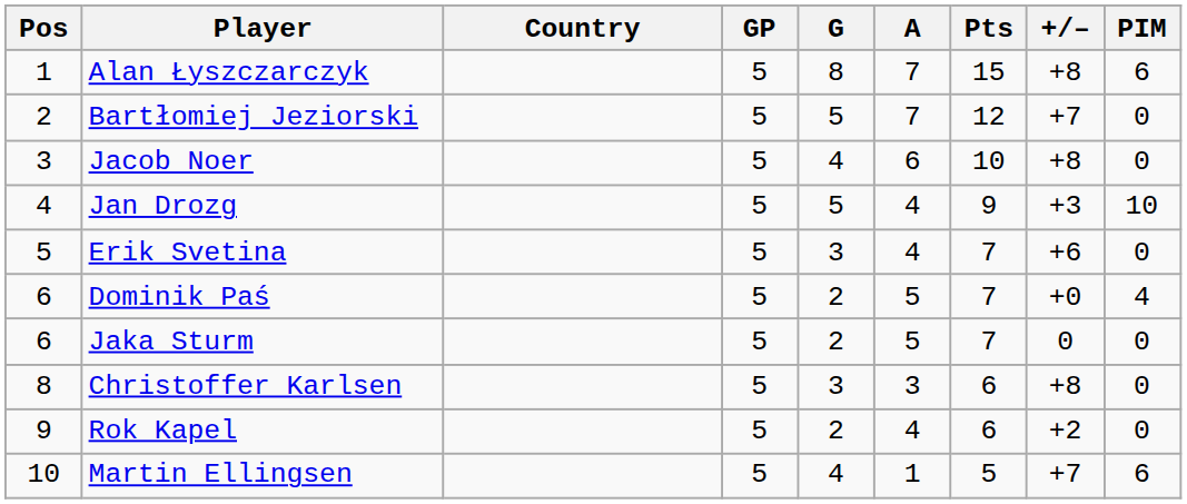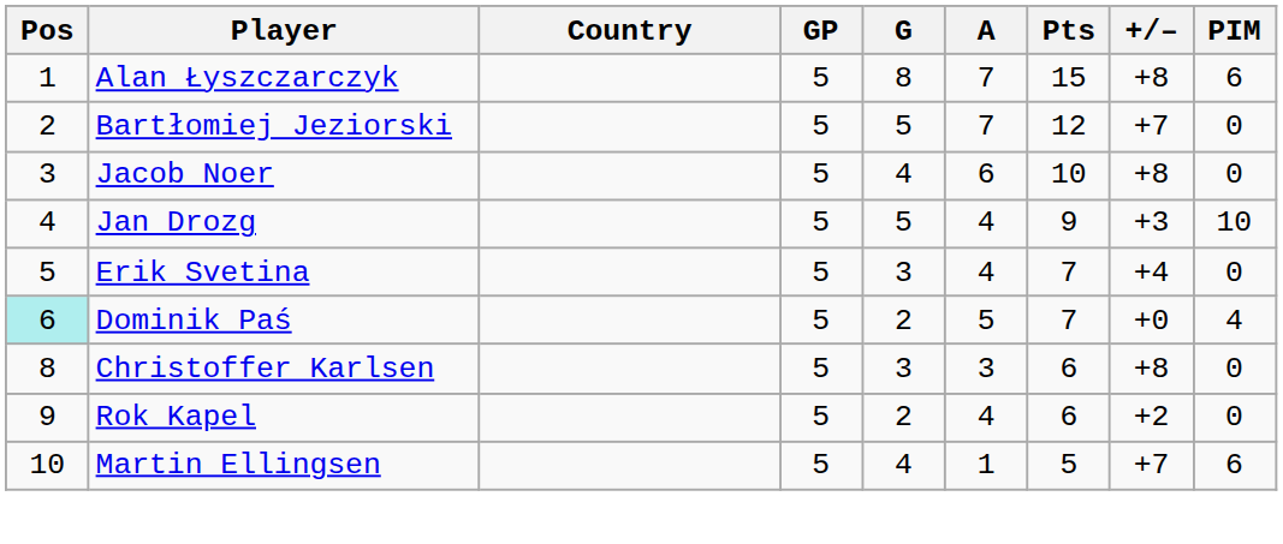Erik Svetina | +/–: +6 -> +4
Dominik Paś | Pos: no background -> paleturquoise background
- row: 6 | Jaka Sturm | 5 | 2 | 5 | 7 | 0 | 0
